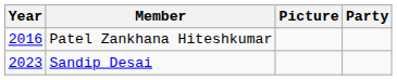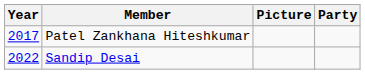Patel Zankhana Hiteshkumar | Year: 2016 -> 2017
Sandip Desai | Year: 2023 -> 2022
